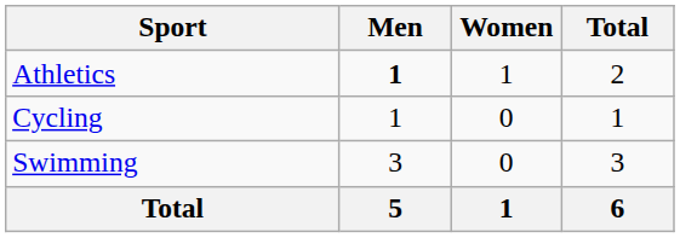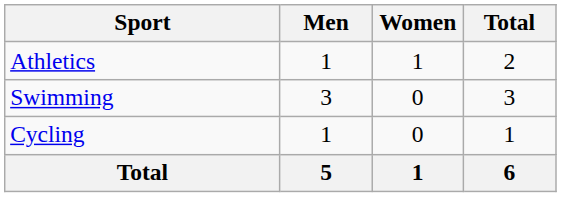Athletics | Men: bold -> normal
rows swapped: Cycling <-> Swimming
